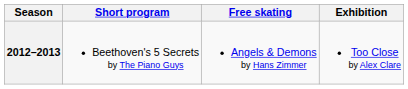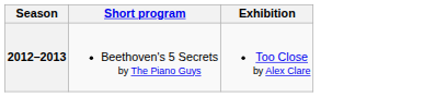- column: Free skating | Angels & Demons by Hans Zimmer
